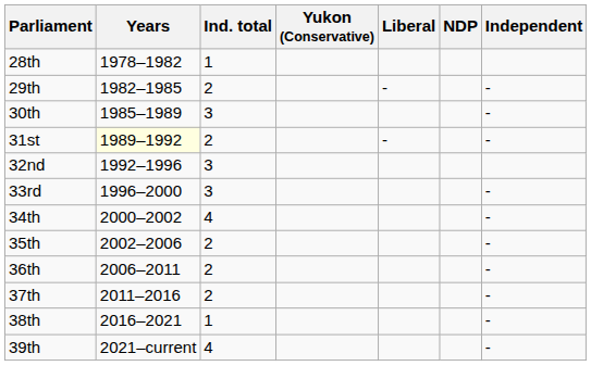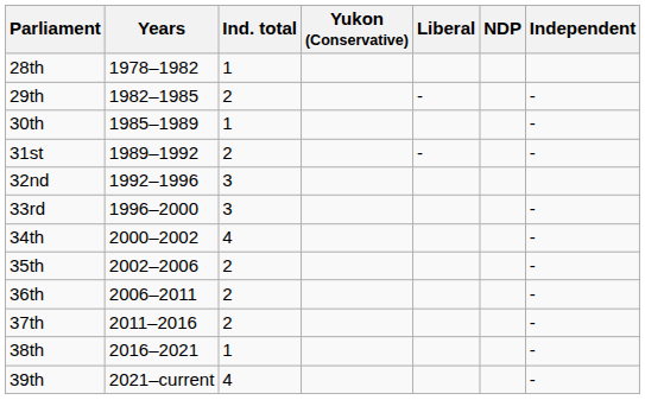30th | Ind. total: 3 -> 1
31st | Years: lightyellow background -> no background
